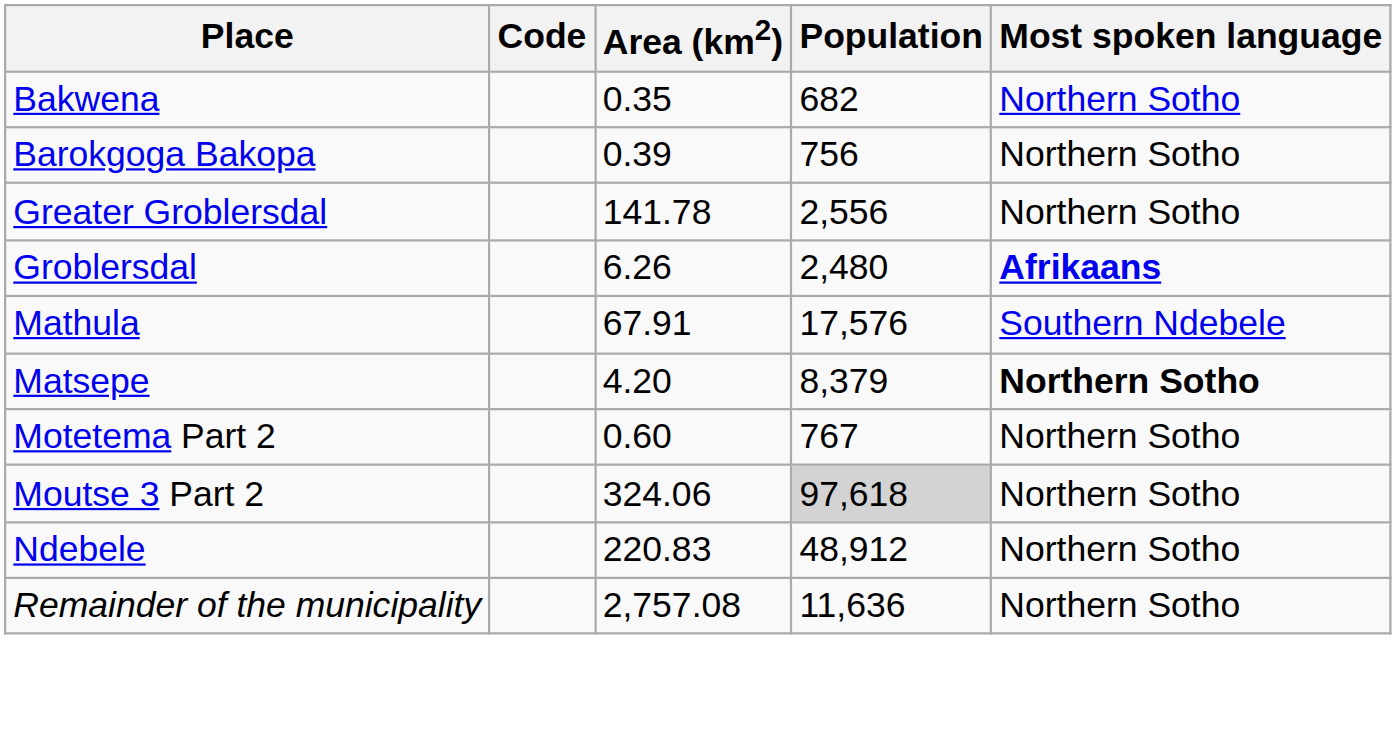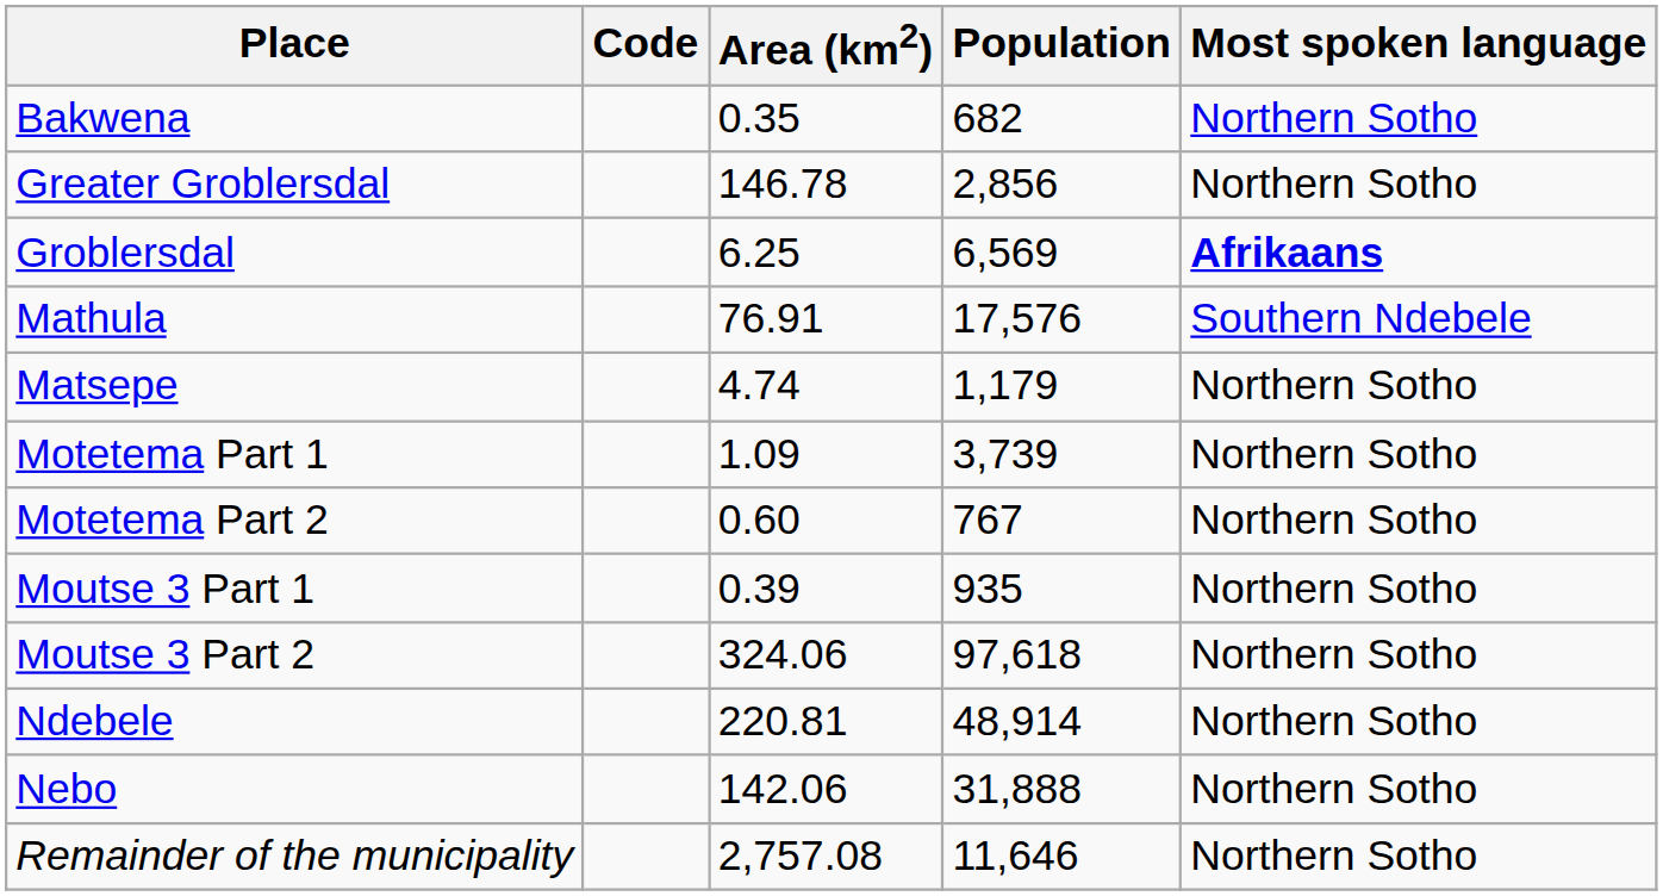- row: Barokgoga Bakopa | 0.39 | 756 | Northern Sotho
Greater Groblersdal | Area (km2): 141.78 -> 146.78
Greater Groblersdal | Population: 2,556 -> 2,856
Groblersdal | Area (km2): 6.26 -> 6.25
Groblersdal | Population: 2,480 -> 6,569
Mathula | Area (km2): 67.91 -> 76.91
Matsepe | Area (km2): 4.20 -> 4.74
Matsepe | Population: 8,379 -> 1,179
Matsepe | Most spoken language: bold -> normal
+ row: Motetema Part 1 | 1.09 | 3,739 | Northern Sotho
+ row: Moutse 3 Part 1 | 0.39 | 935 | Northern Sotho
Moutse 3 Part 2 | Population: lightgrey background -> no background
Ndebele | Area (km2): 220.83 -> 220.81
Ndebele | Population: 48,912 -> 48,914
+ row: Nebo | 142.06 | 31,888 | Northern Sotho
Remainder of the municipality | Population: 11,636 -> 11,646
